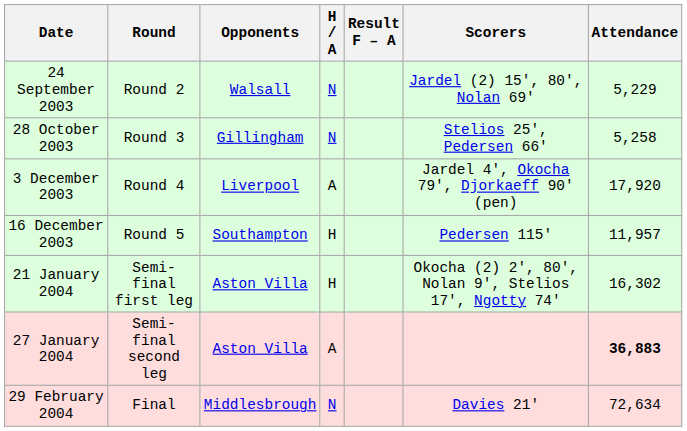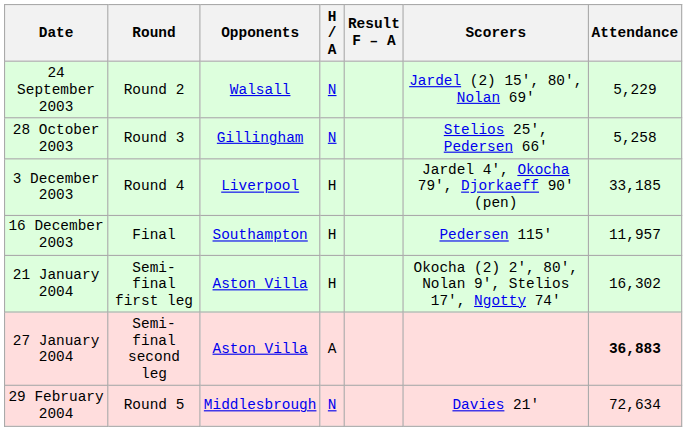3 December 2003 | H / A: A -> H
3 December 2003 | Attendance: 17,920 -> 33,185
16 December 2003 | Round: Round 5 -> Final
29 February 2004 | Round: Final -> Round 5
